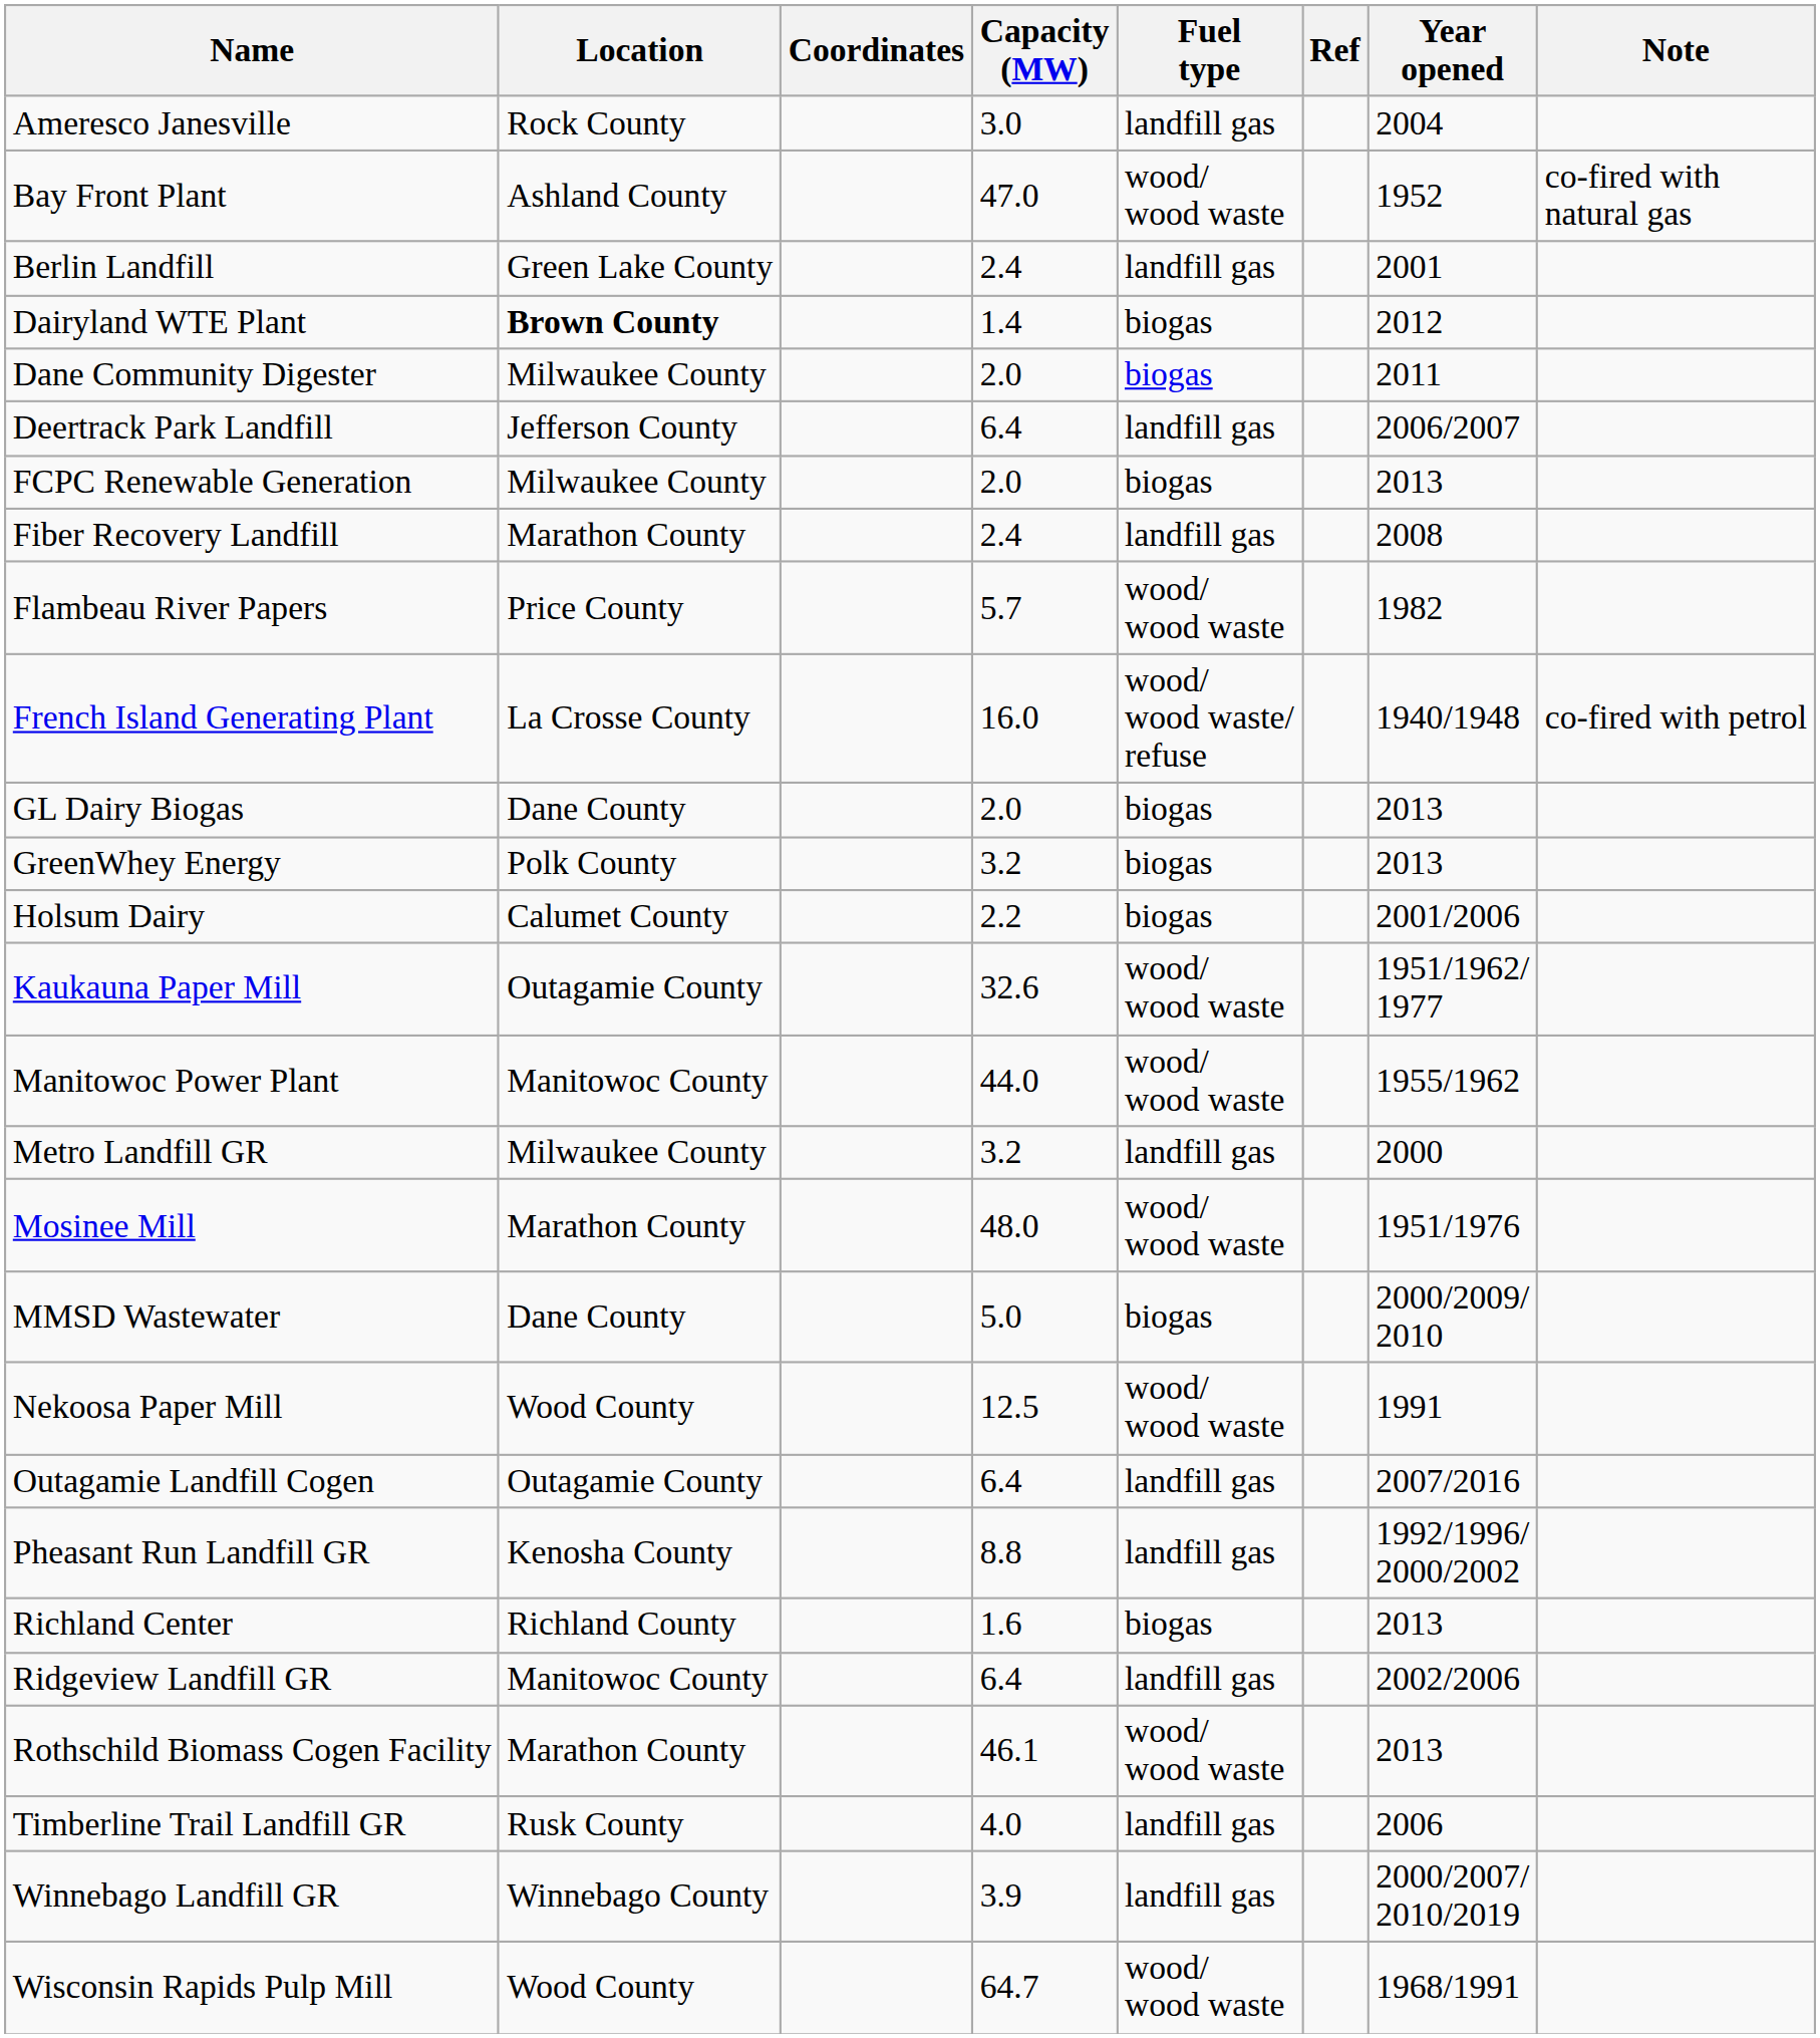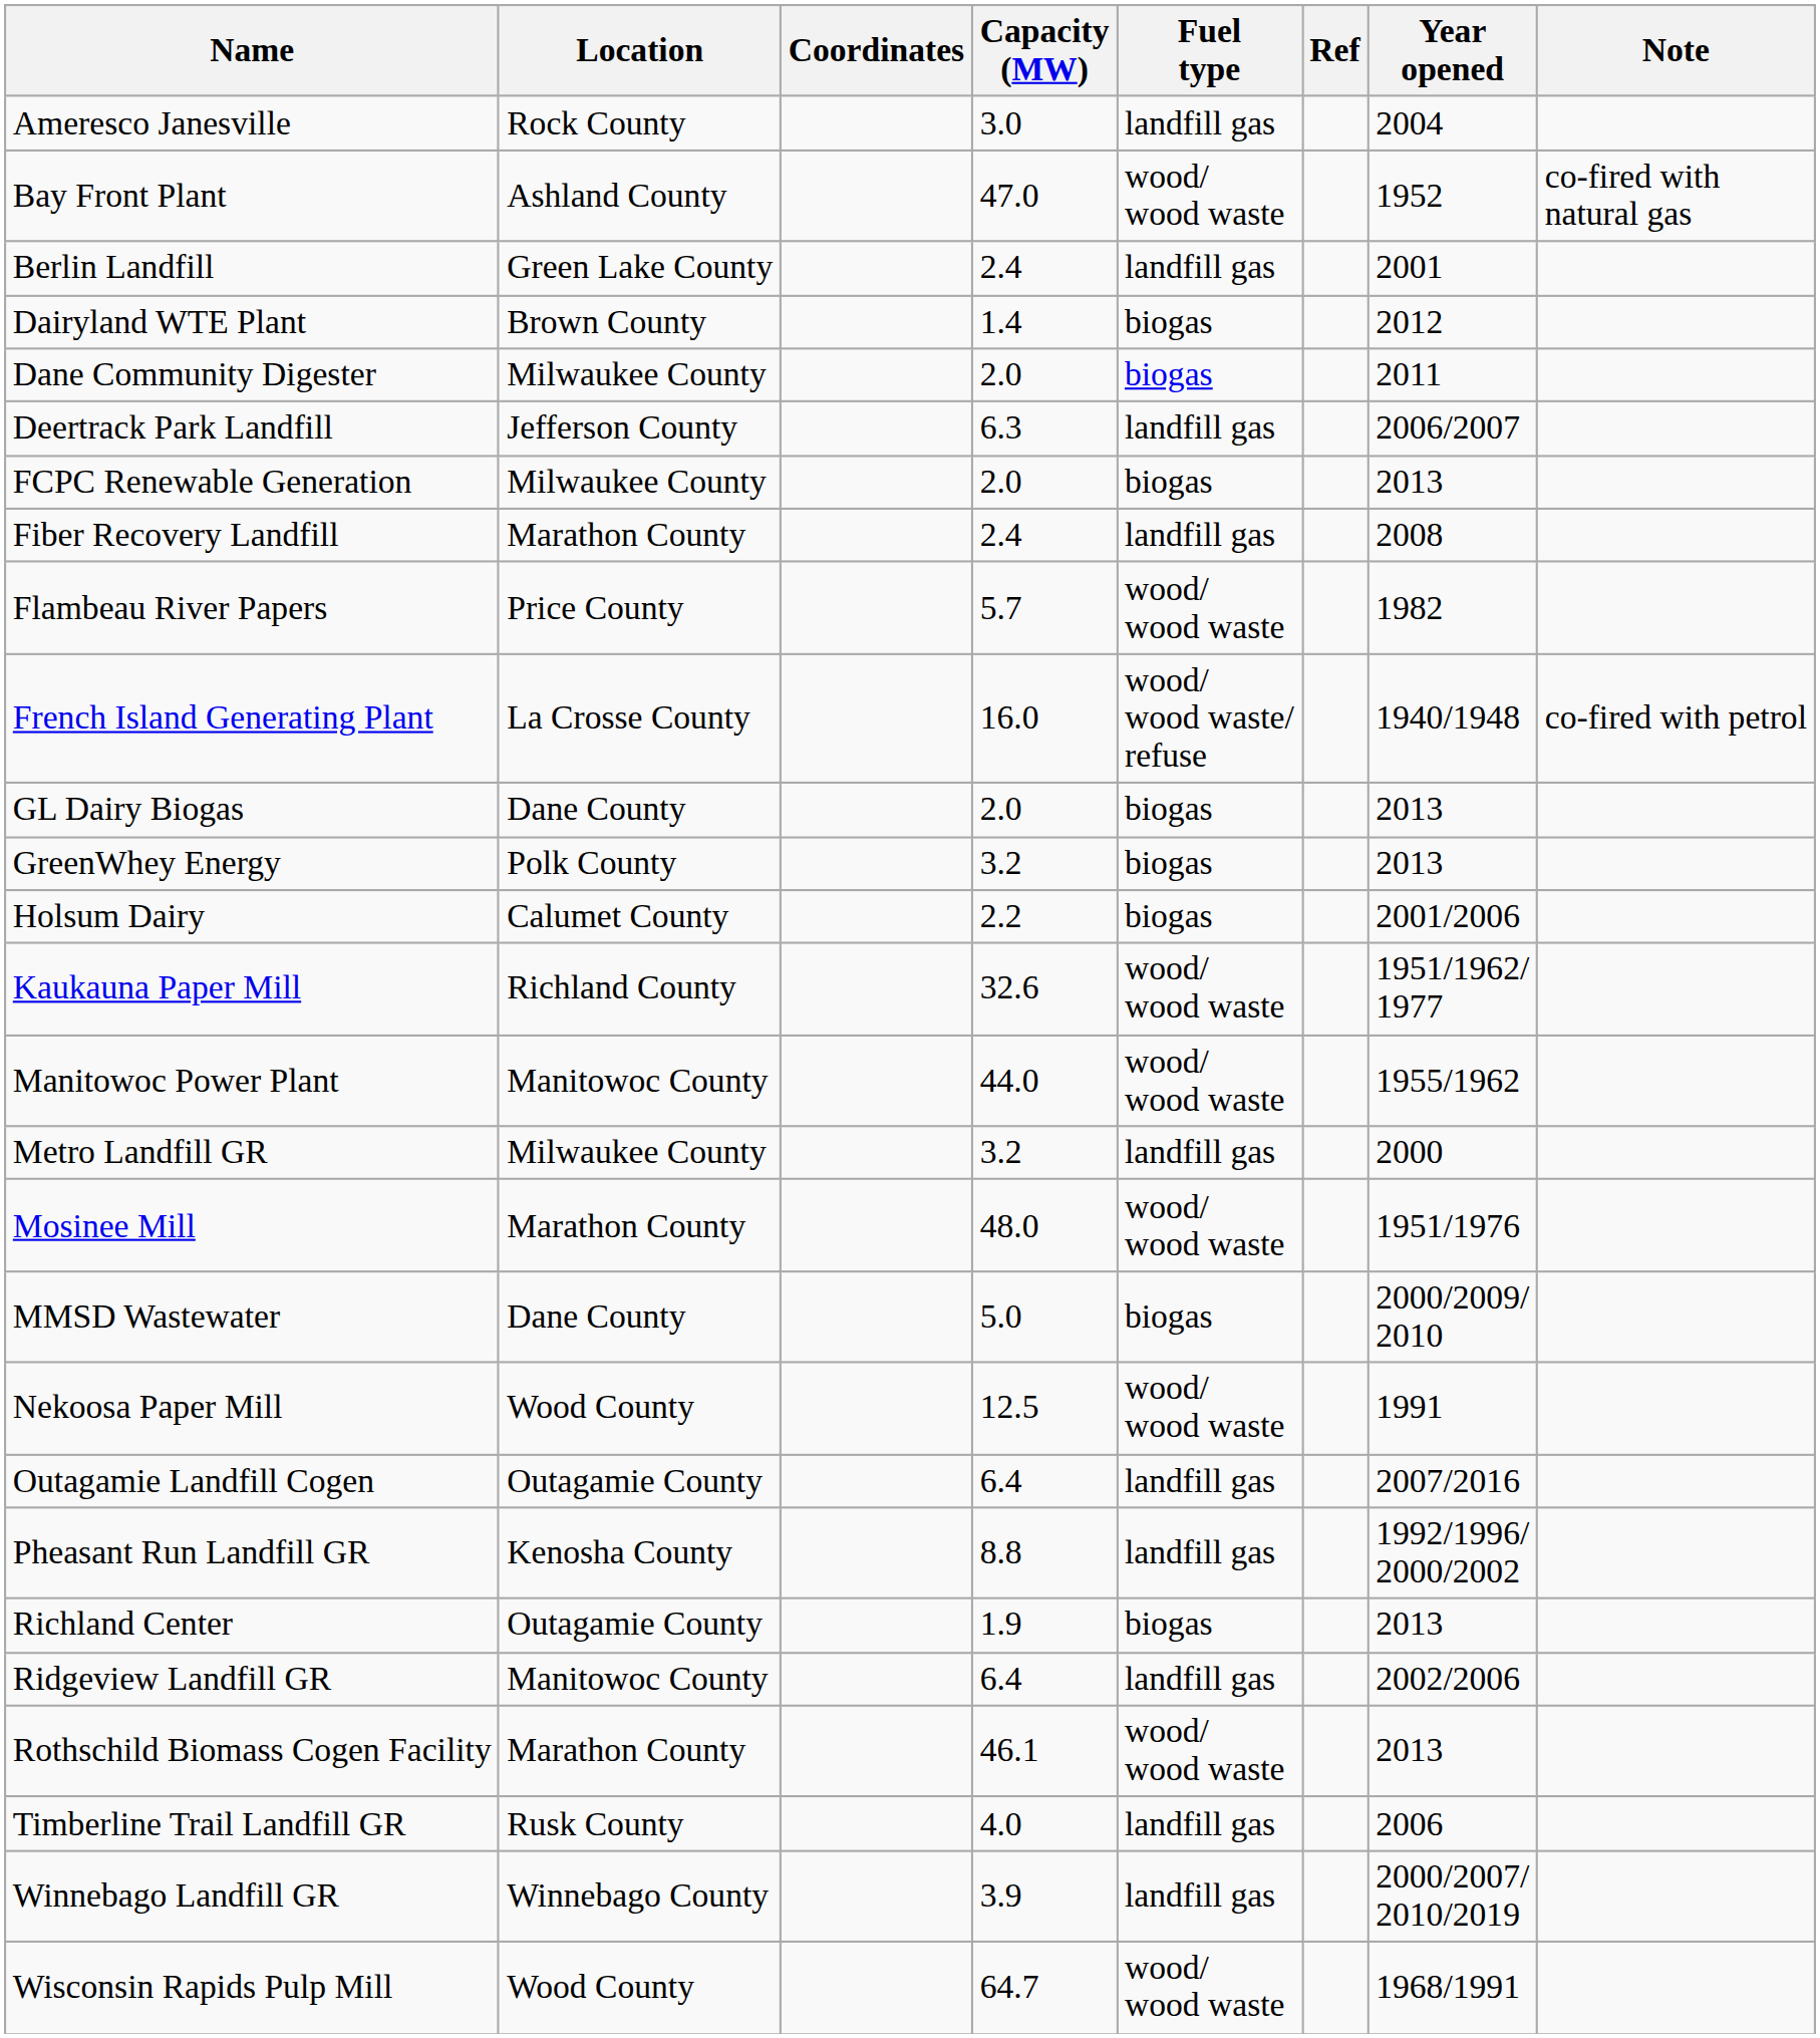Dairyland WTE Plant | Location: bold -> normal
Deertrack Park Landfill | Capacity (MW): 6.4 -> 6.3
Kaukauna Paper Mill | Location: Outagamie County -> Richland County
Richland Center | Location: Richland County -> Outagamie County
Richland Center | Capacity (MW): 1.6 -> 1.9
